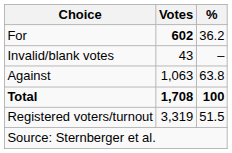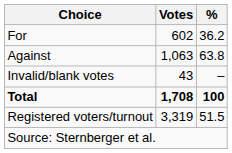For | Votes: bold -> normal
rows swapped: Against <-> Invalid/blank votes
